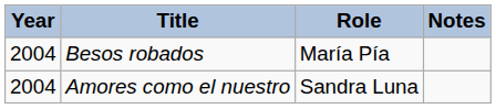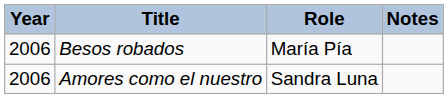Besos robados | Year: 2004 -> 2006
Amores como el nuestro | Year: 2004 -> 2006
